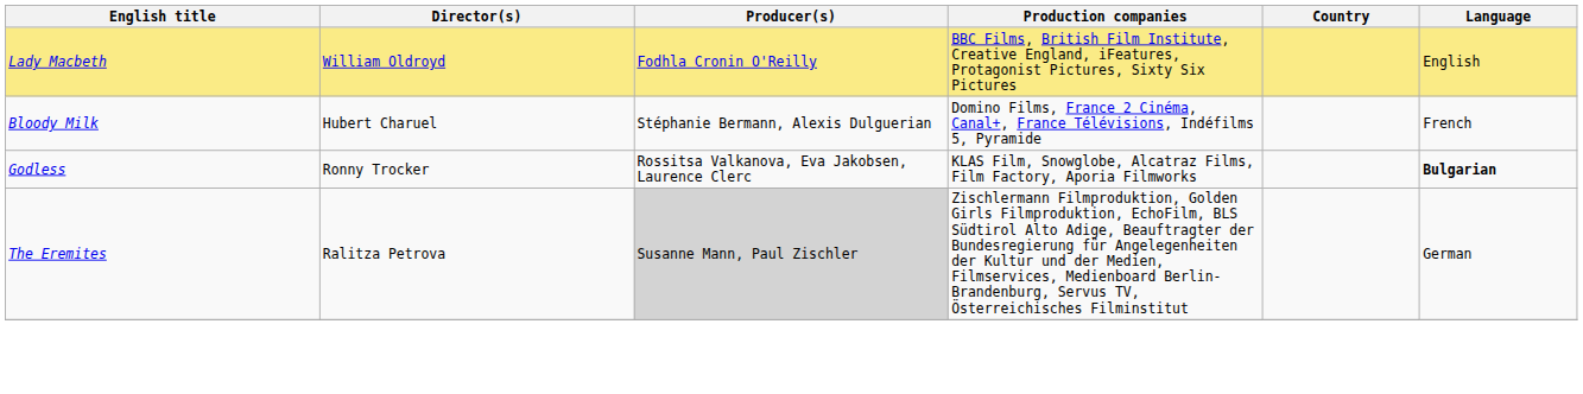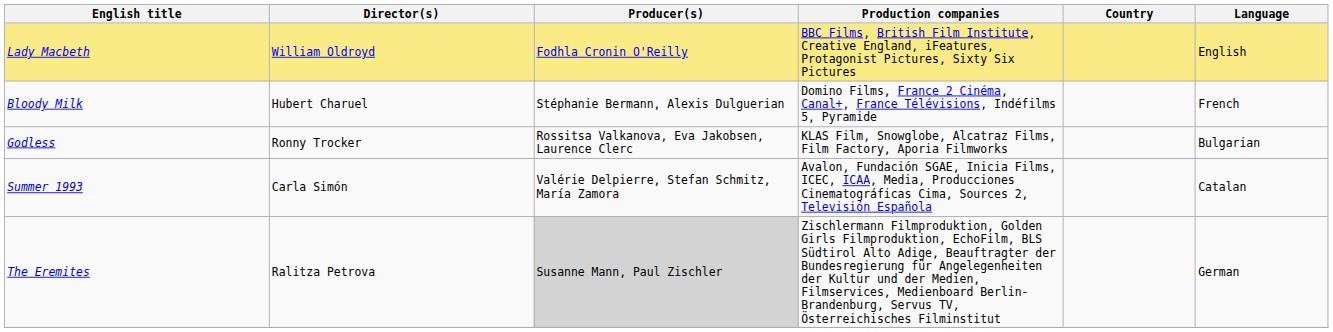Godless | Language: bold -> normal
+ row: Summer 1993 | Carla Simón | Valérie Delpierre, Stefan Schmitz, María Zamora | Avalon, Fundación SGAE, Inicia Films, ICEC, ICAA, Media, Producciones Cinematográficas Cima, Sources 2, Televisión Española | Catalan
